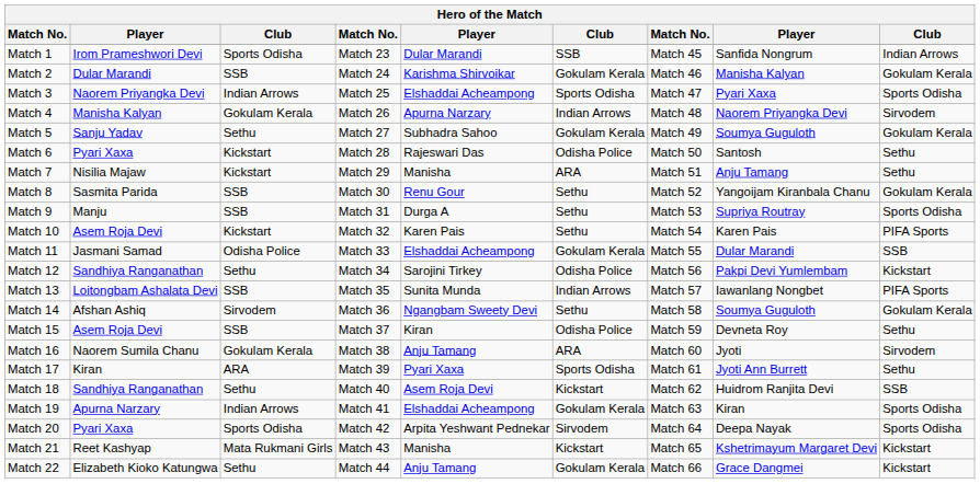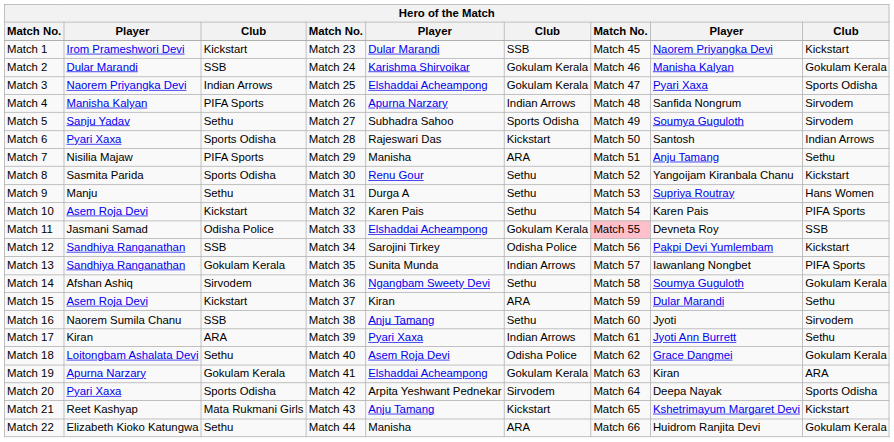Match 1 | column 3: Sports Odisha -> Kickstart
Match 1 | column 8: Sanfida Nongrum -> Naorem Priyangka Devi
Match 1 | column 9: Indian Arrows -> Kickstart
Match 3 | column 6: Sports Odisha -> Gokulam Kerala
Match 4 | column 3: Gokulam Kerala -> PIFA Sports
Match 4 | column 8: Naorem Priyangka Devi -> Sanfida Nongrum
Match 5 | column 6: Gokulam Kerala -> Sports Odisha
Match 5 | column 9: Gokulam Kerala -> Sirvodem
Match 6 | column 3: Kickstart -> Sports Odisha
Match 6 | column 6: Odisha Police -> Kickstart
Match 6 | column 9: Sethu -> Indian Arrows
Match 7 | column 3: Kickstart -> PIFA Sports
Match 8 | column 3: SSB -> Sports Odisha
Match 8 | column 9: Gokulam Kerala -> Kickstart
Match 9 | column 3: SSB -> Sethu
Match 9 | column 9: Sports Odisha -> Hans Women
Match 11 | column 7: no background -> pink background
Match 11 | column 8: Dular Marandi -> Devneta Roy
Match 12 | column 3: Sethu -> SSB
Match 13 | column 2: Loitongbam Ashalata Devi -> Sandhiya Ranganathan
Match 13 | column 3: SSB -> Gokulam Kerala
Match 15 | column 3: SSB -> Kickstart
Match 15 | column 6: Odisha Police -> ARA
Match 15 | column 8: Devneta Roy -> Dular Marandi
Match 16 | column 3: Gokulam Kerala -> SSB
Match 16 | column 6: ARA -> Sethu
Match 17 | column 6: Sports Odisha -> Indian Arrows
Match 18 | column 2: Sandhiya Ranganathan -> Loitongbam Ashalata Devi
Match 18 | column 6: Kickstart -> Odisha Police
Match 18 | column 8: Huidrom Ranjita Devi -> Grace Dangmei
Match 18 | column 9: SSB -> Gokulam Kerala
Match 19 | column 3: Indian Arrows -> Gokulam Kerala
Match 19 | column 9: Sports Odisha -> ARA
Match 21 | column 5: Manisha -> Anju Tamang
Match 22 | column 5: Anju Tamang -> Manisha
Match 22 | column 6: Gokulam Kerala -> ARA
Match 22 | column 8: Grace Dangmei -> Huidrom Ranjita Devi
Match 22 | column 9: Kickstart -> Gokulam Kerala
